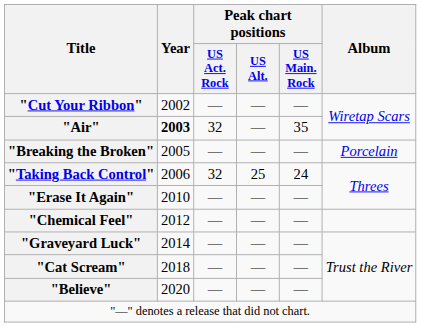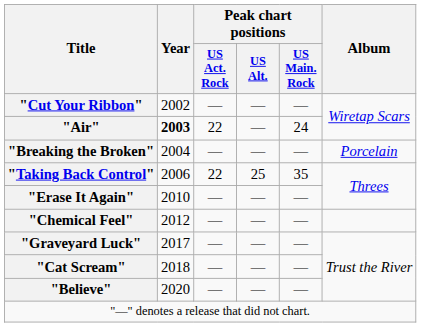"Air" | Peak chart positions / US Act. Rock: 32 -> 22
"Air" | Peak chart positions / US Main. Rock: 35 -> 24
"Breaking the Broken" | Year: 2005 -> 2004
"Taking Back Control" | Peak chart positions / US Act. Rock: 32 -> 22
"Taking Back Control" | Peak chart positions / US Main. Rock: 24 -> 35
"Graveyard Luck" | Year: 2014 -> 2017
